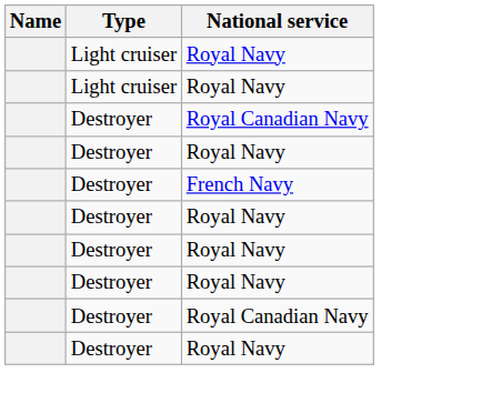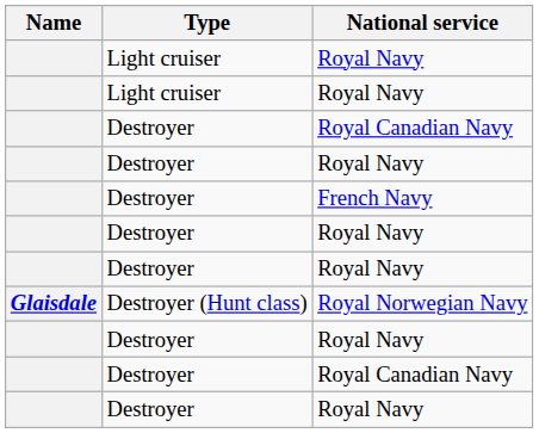+ row: Glaisdale | Destroyer (Hunt class) | Royal Norwegian Navy
